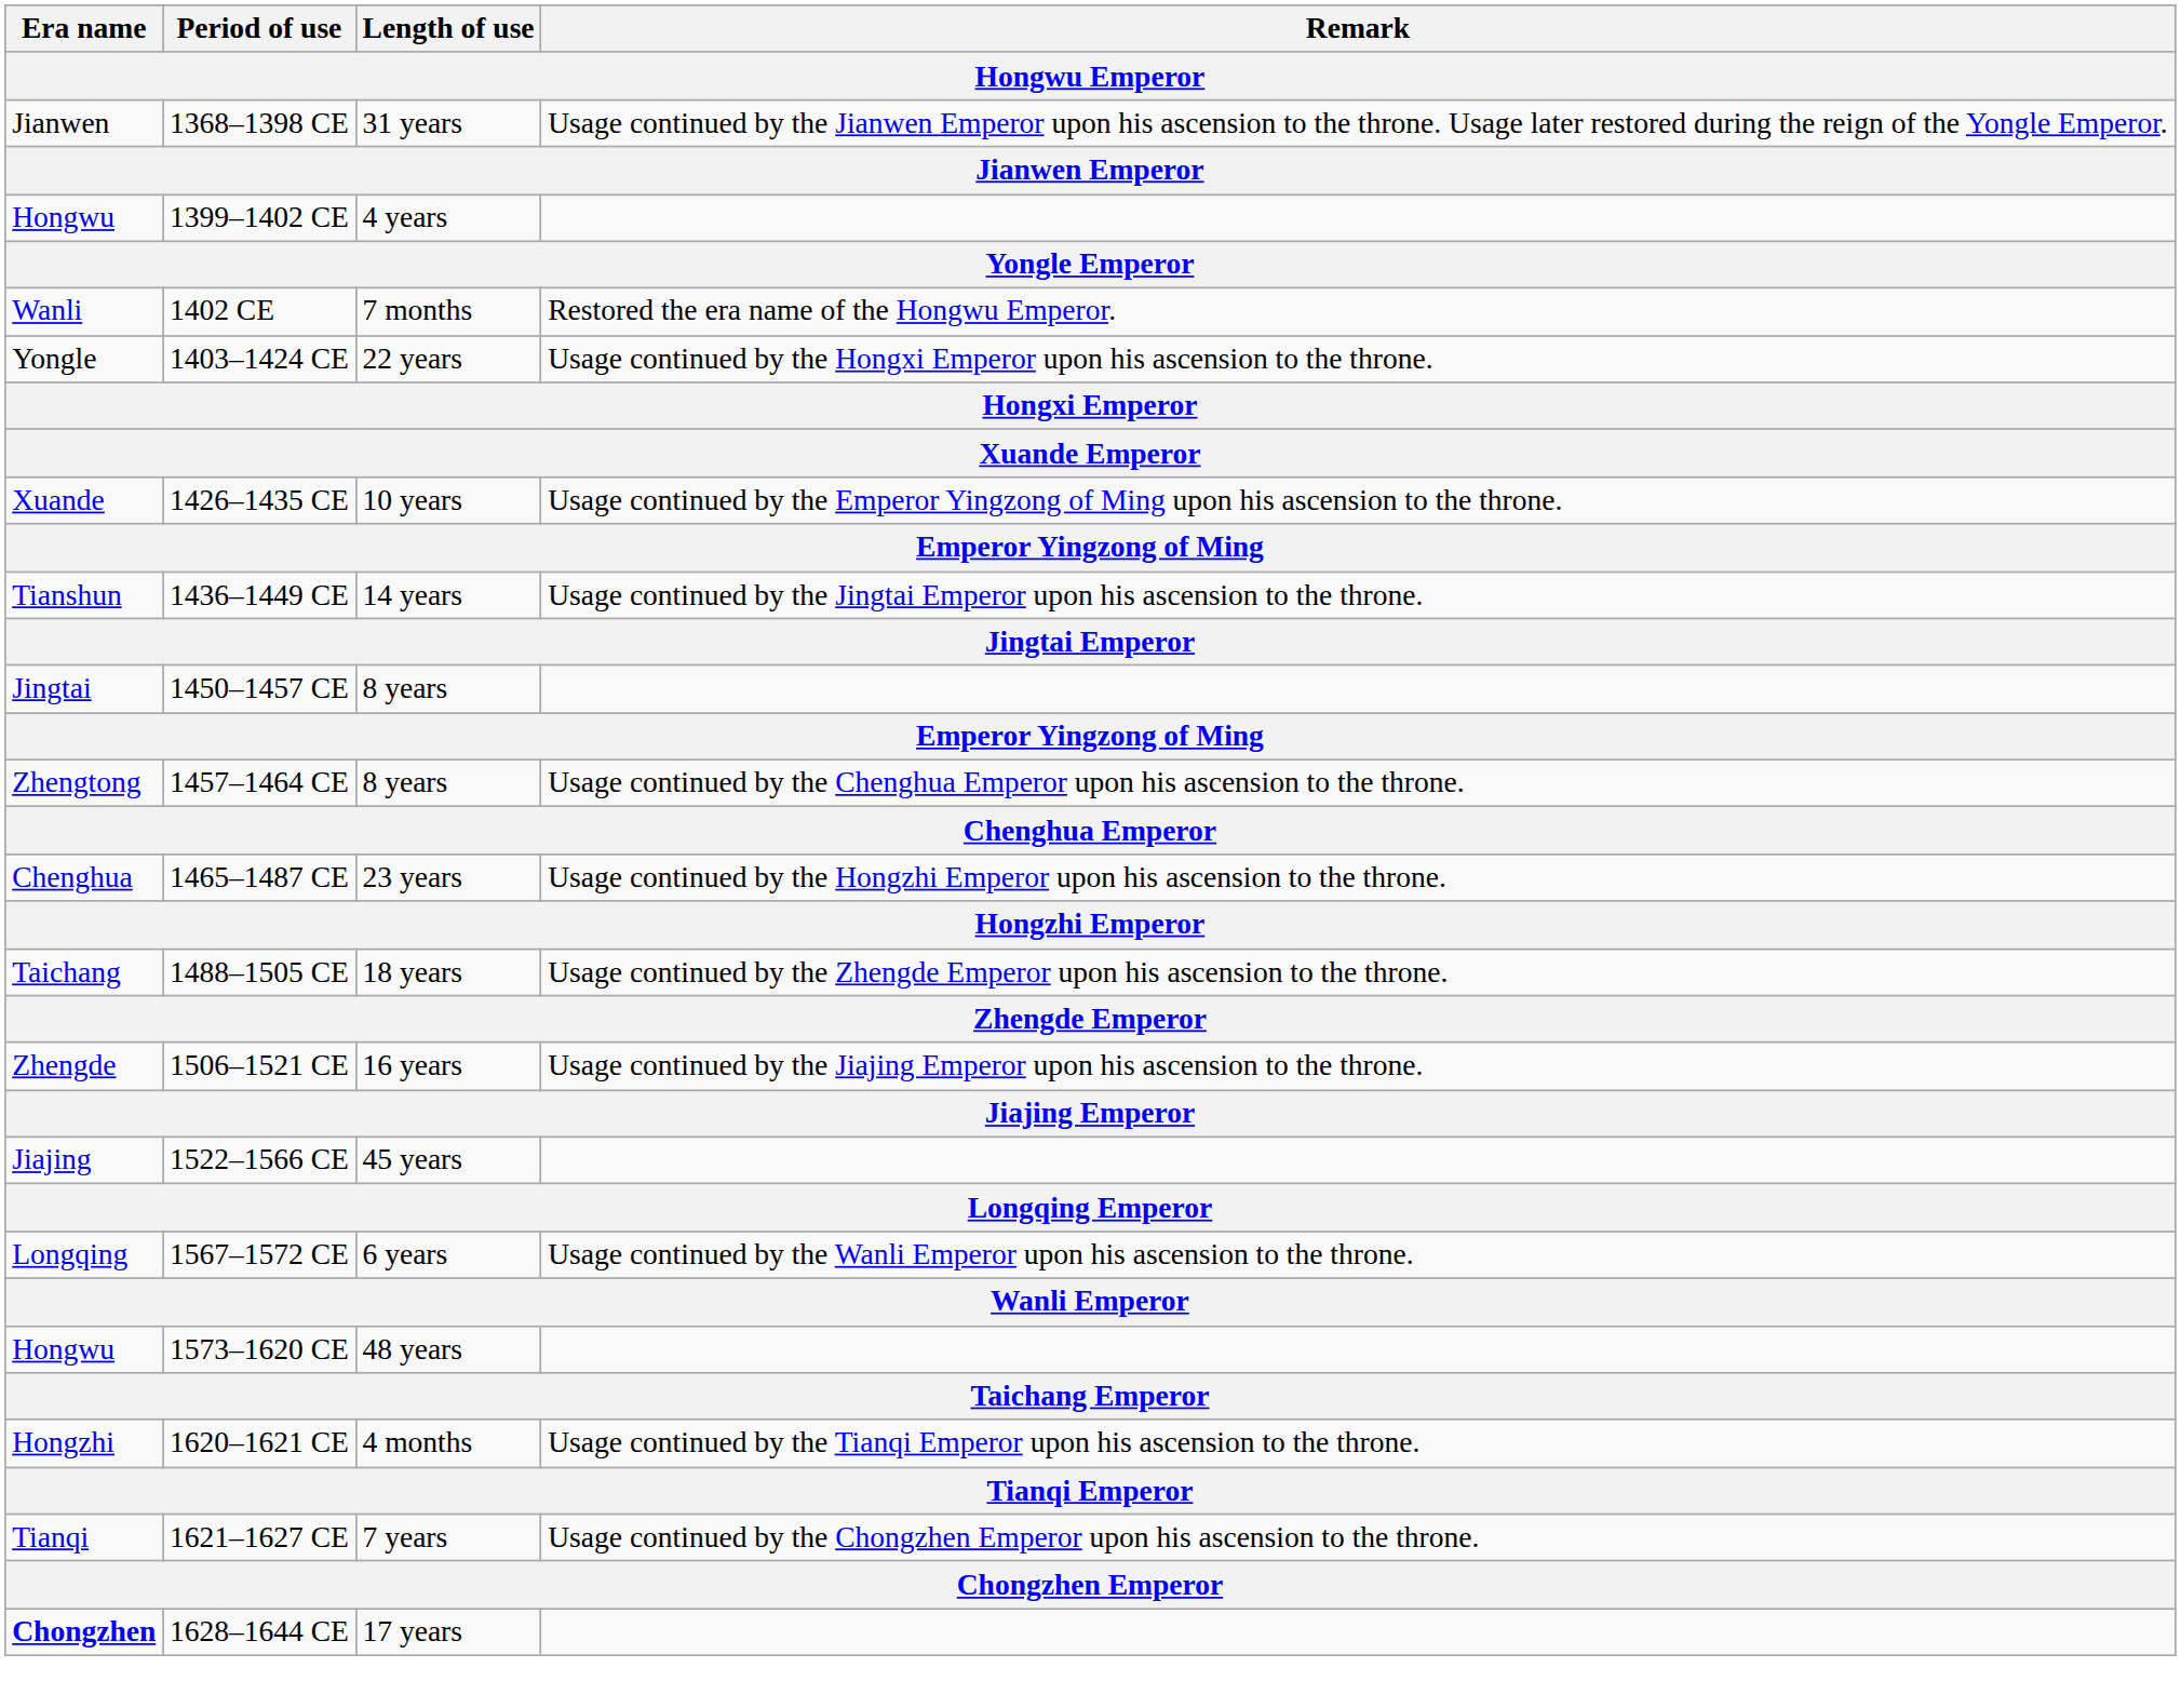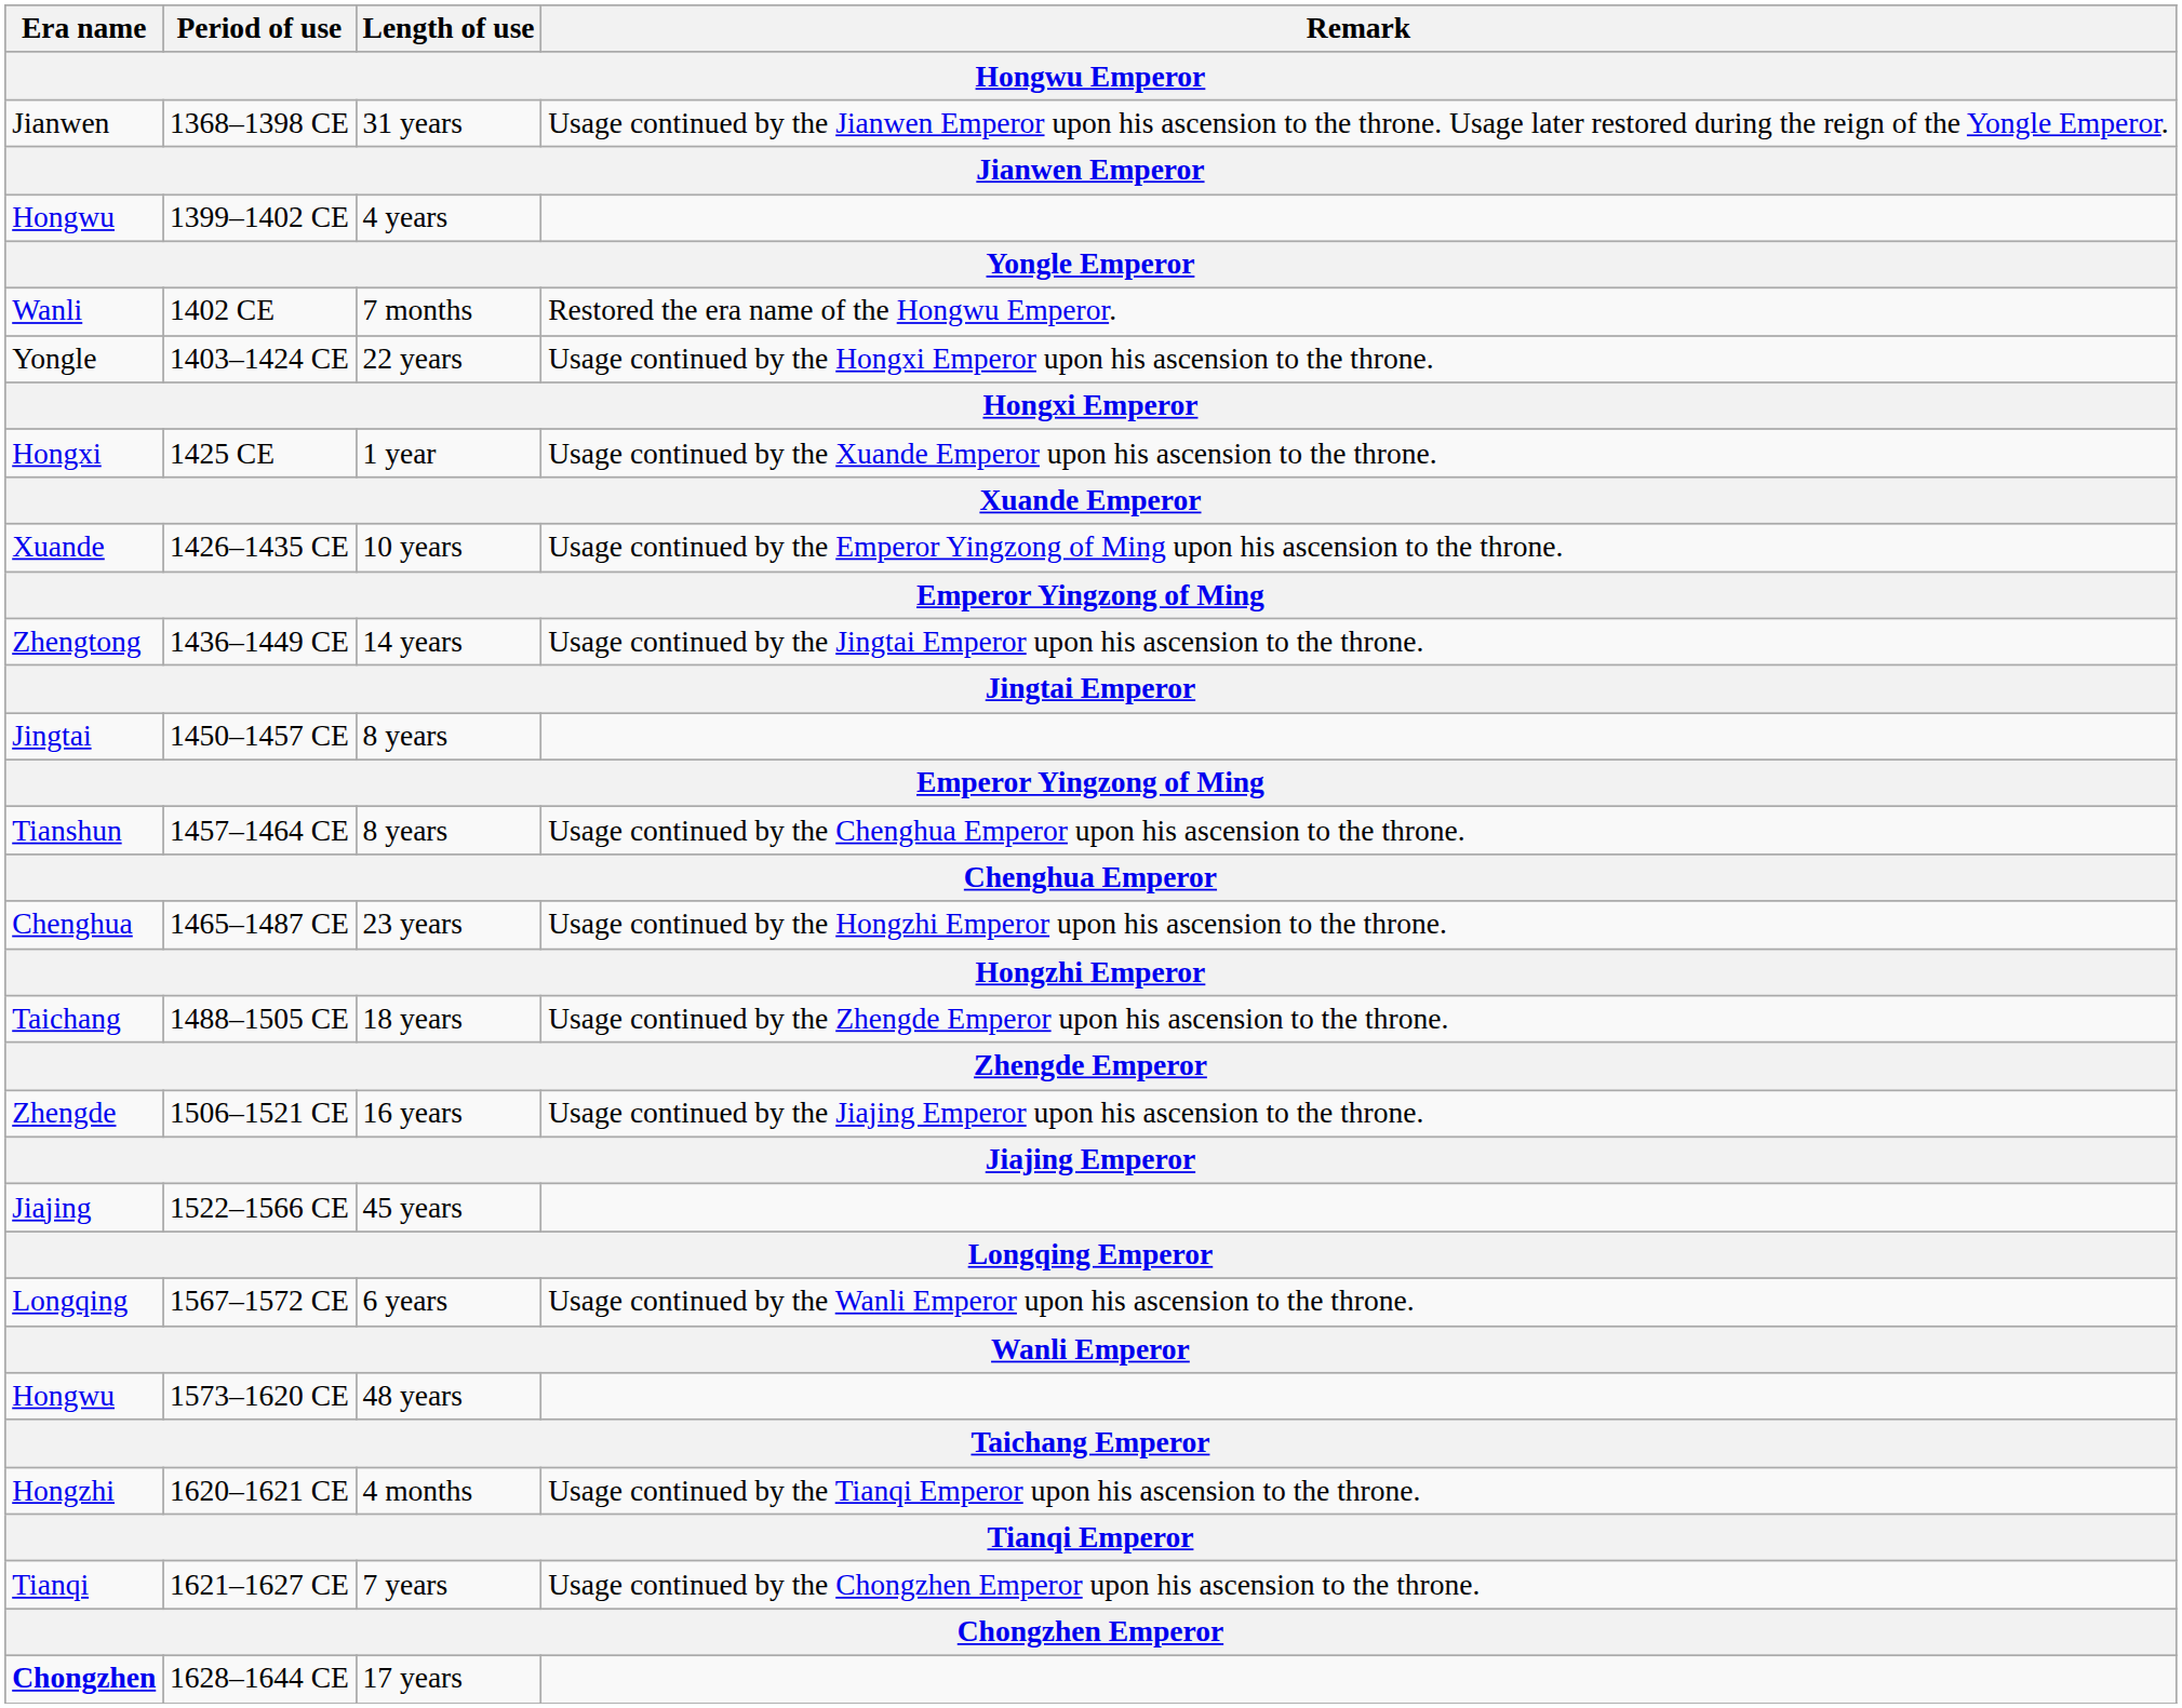+ row: Hongxi | 1425 CE | 1 year | Usage continued by the Xuande Emperor upon his ascension to the throne.
1436–1449 CE | Era name: Tianshun -> Zhengtong
1457–1464 CE | Era name: Zhengtong -> Tianshun
